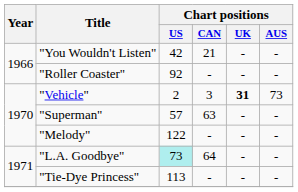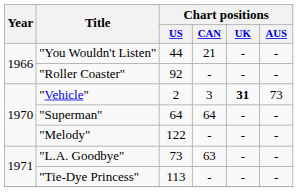"You Wouldn't Listen" | Chart positions / US: 42 -> 44
"Superman" | Chart positions / US: 57 -> 64
"Superman" | Chart positions / CAN: 63 -> 64
"L.A. Goodbye" | Chart positions / US: paleturquoise background -> no background
"L.A. Goodbye" | Chart positions / CAN: 64 -> 63
